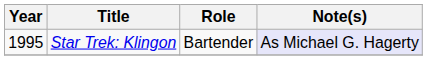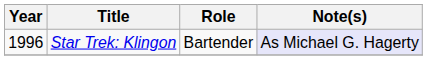Star Trek: Klingon | Year: 1995 -> 1996
